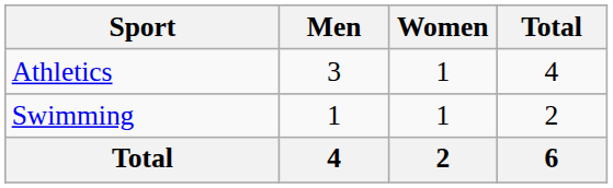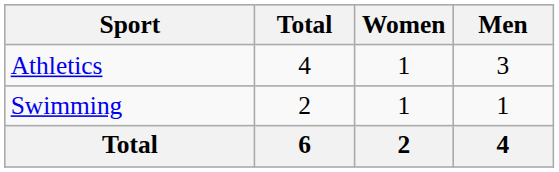columns swapped: Men <-> Total
